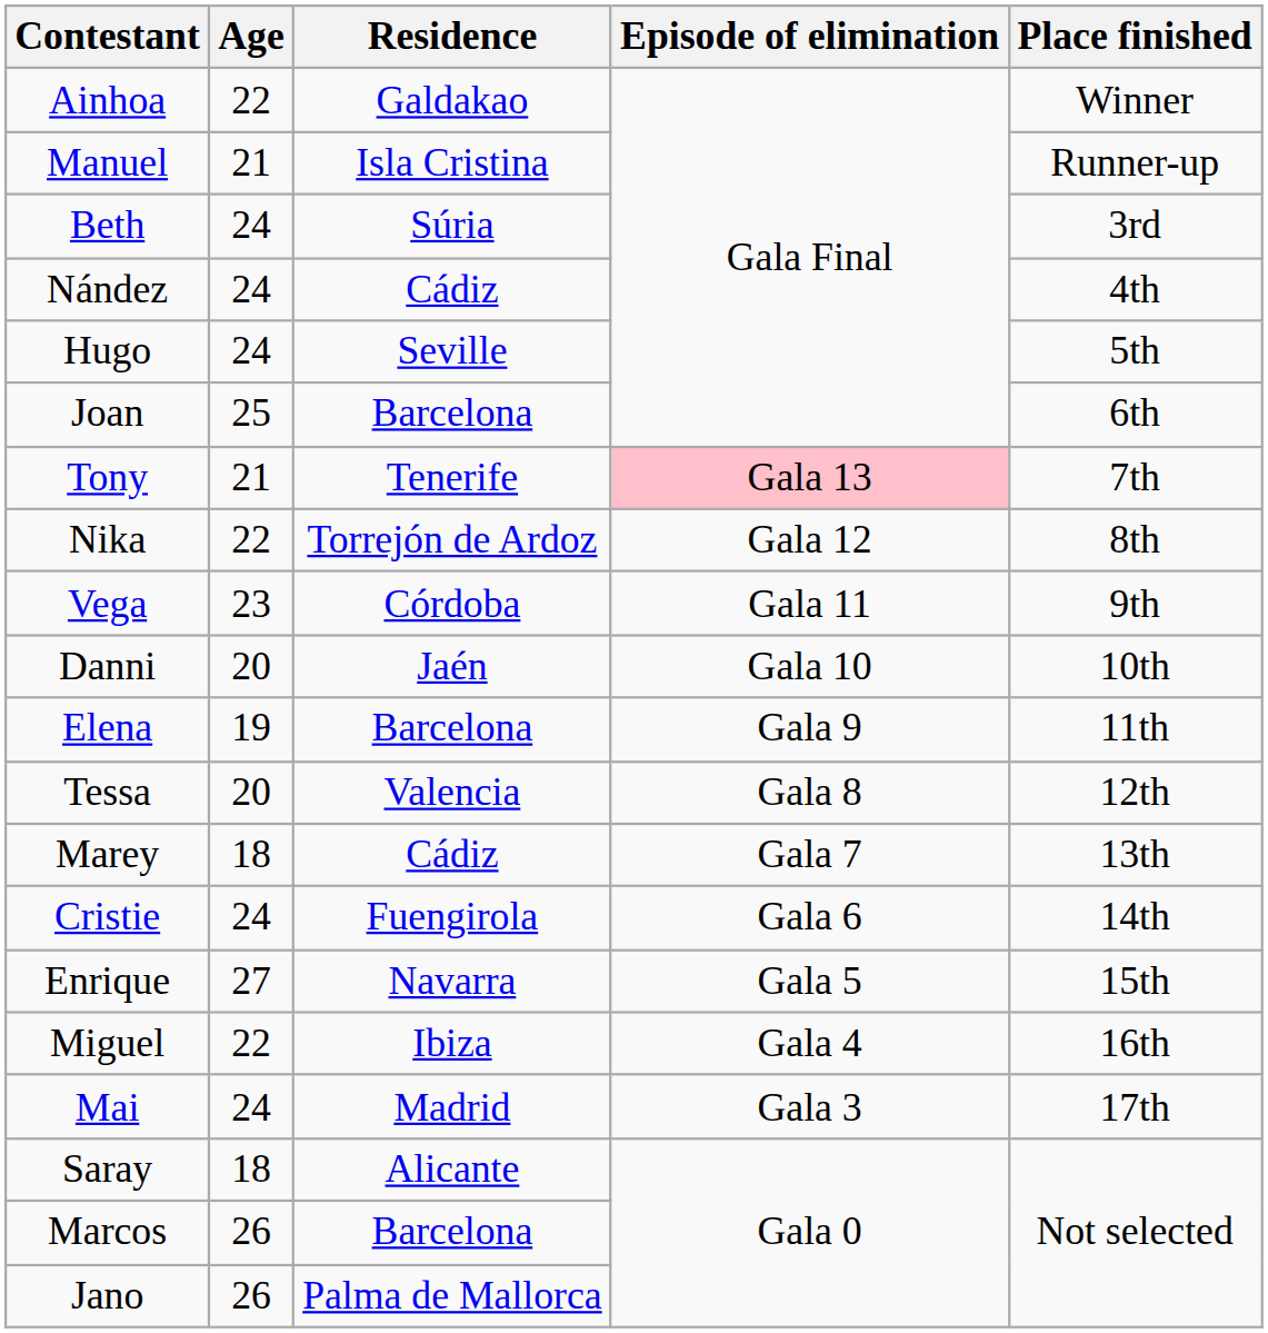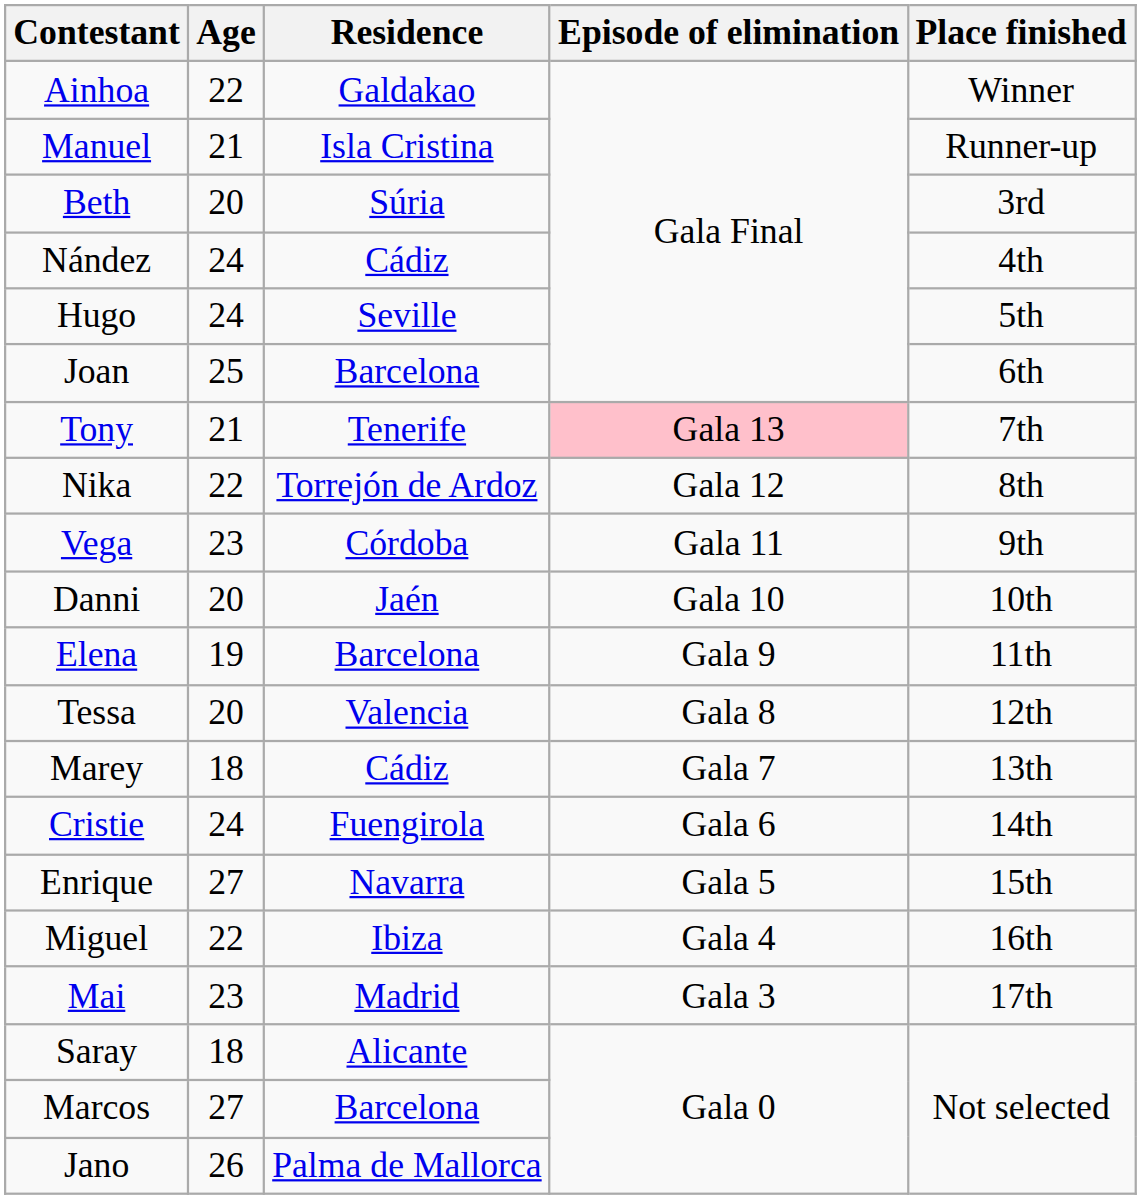Beth | Age: 24 -> 20
Mai | Age: 24 -> 23
Marcos | Age: 26 -> 27
